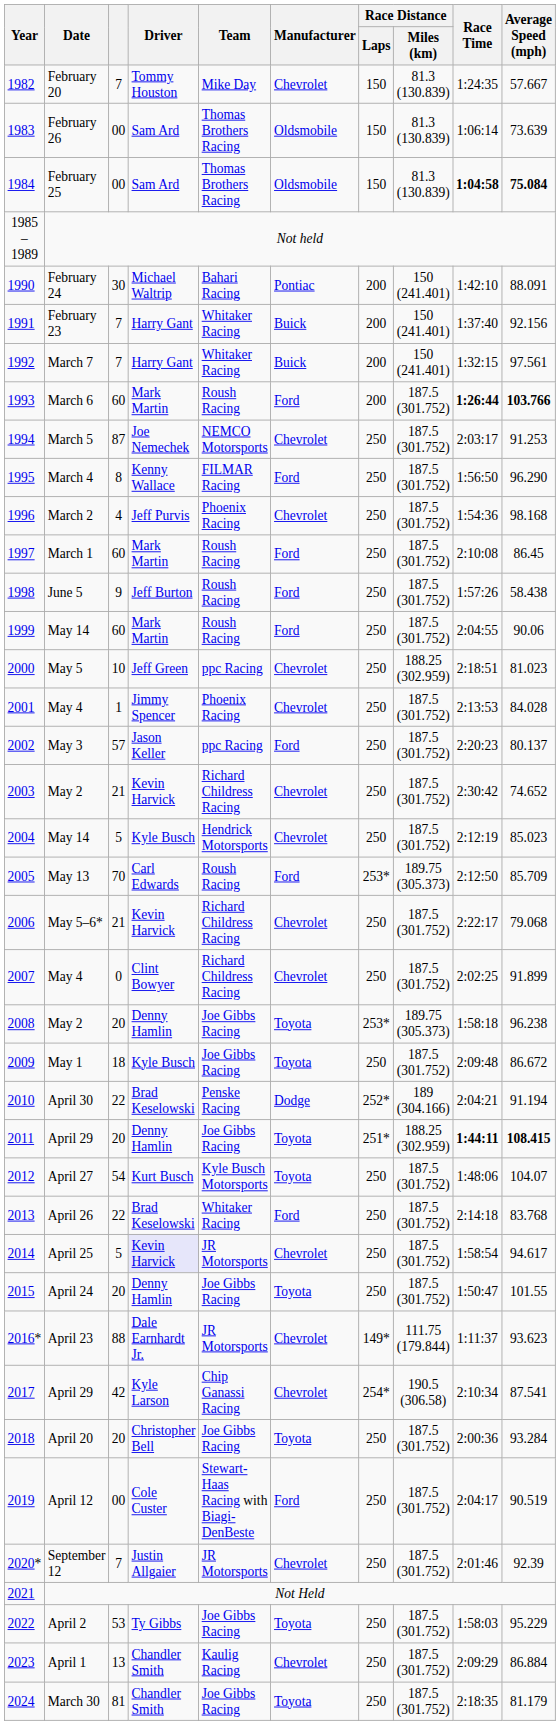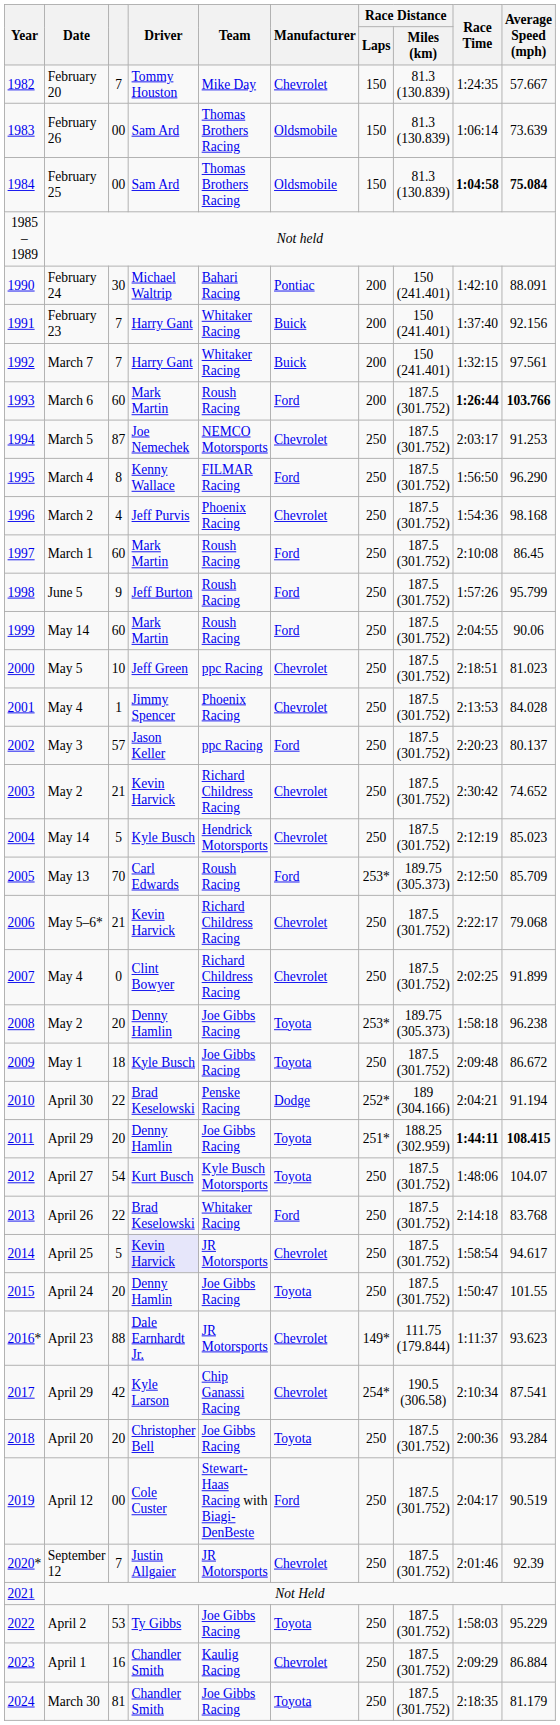1998 | Average Speed (mph): 58.438 -> 95.799
2000 | Race Distance / Miles (km): 188.25 (302.959) -> 187.5 (301.752)
2023 | column 3: 13 -> 16
